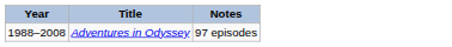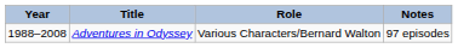+ column: Role | Various Characters/Bernard Walton
